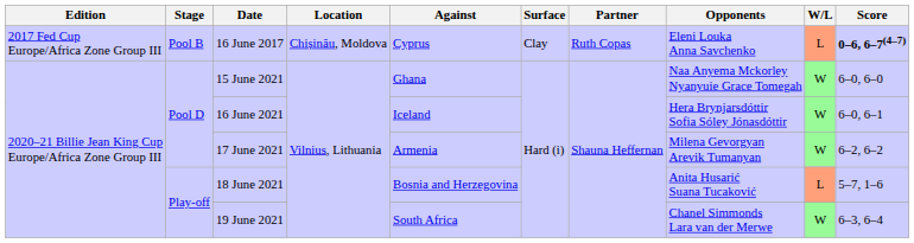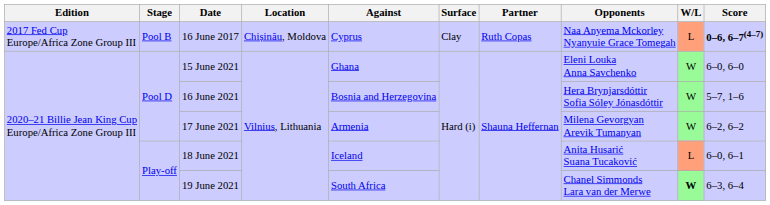16 June 2017 | Opponents: Eleni Louka Anna Savchenko -> Naa Anyema Mckorley Nyanyuie Grace Tomegah
15 June 2021 | Opponents: Naa Anyema Mckorley Nyanyuie Grace Tomegah -> Eleni Louka Anna Savchenko
16 June 2021 | Against: Iceland -> Bosnia and Herzegovina
16 June 2021 | Score: 6–0, 6–1 -> 5–7, 1–6
18 June 2021 | Against: Bosnia and Herzegovina -> Iceland
18 June 2021 | Score: 5–7, 1–6 -> 6–0, 6–1
19 June 2021 | W/L: normal -> bold
